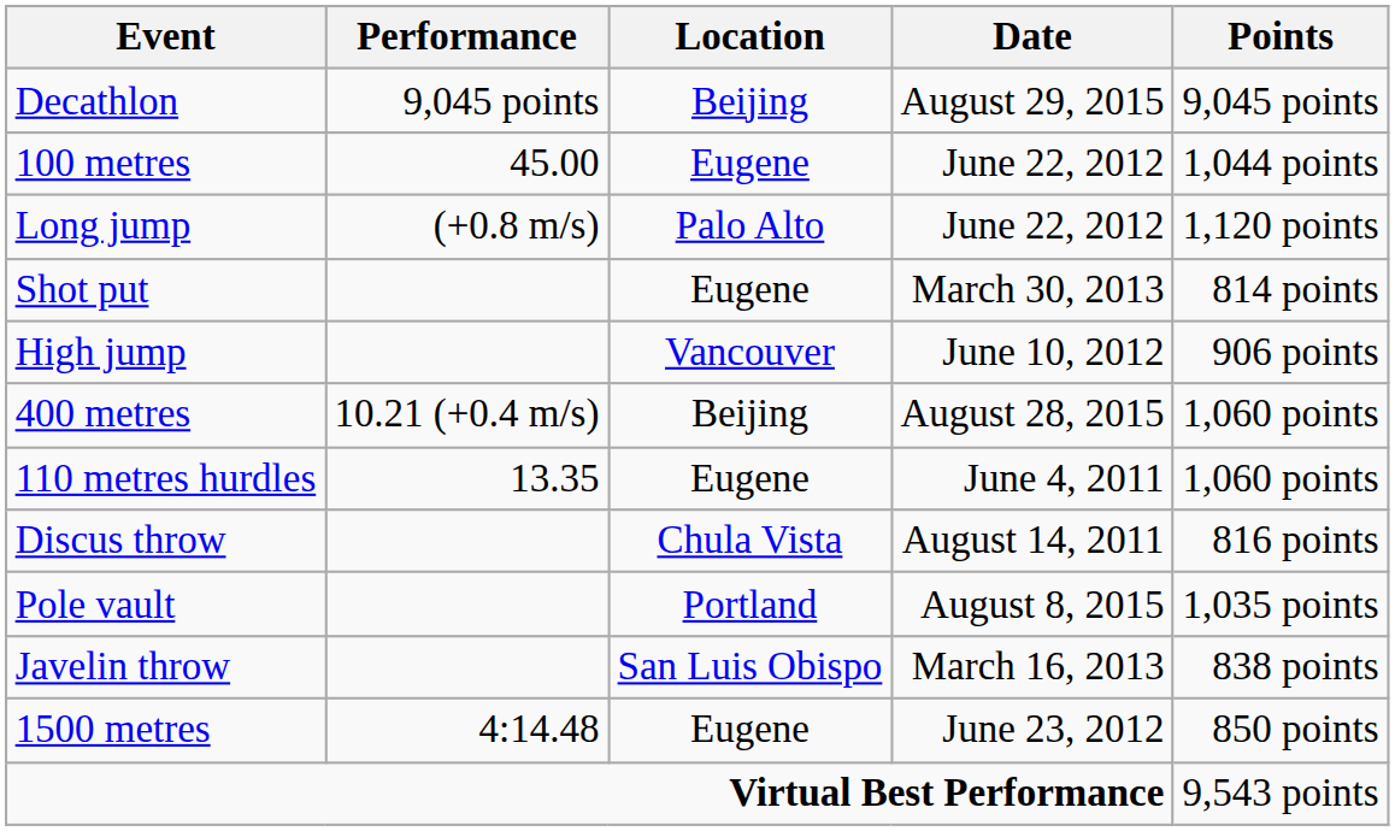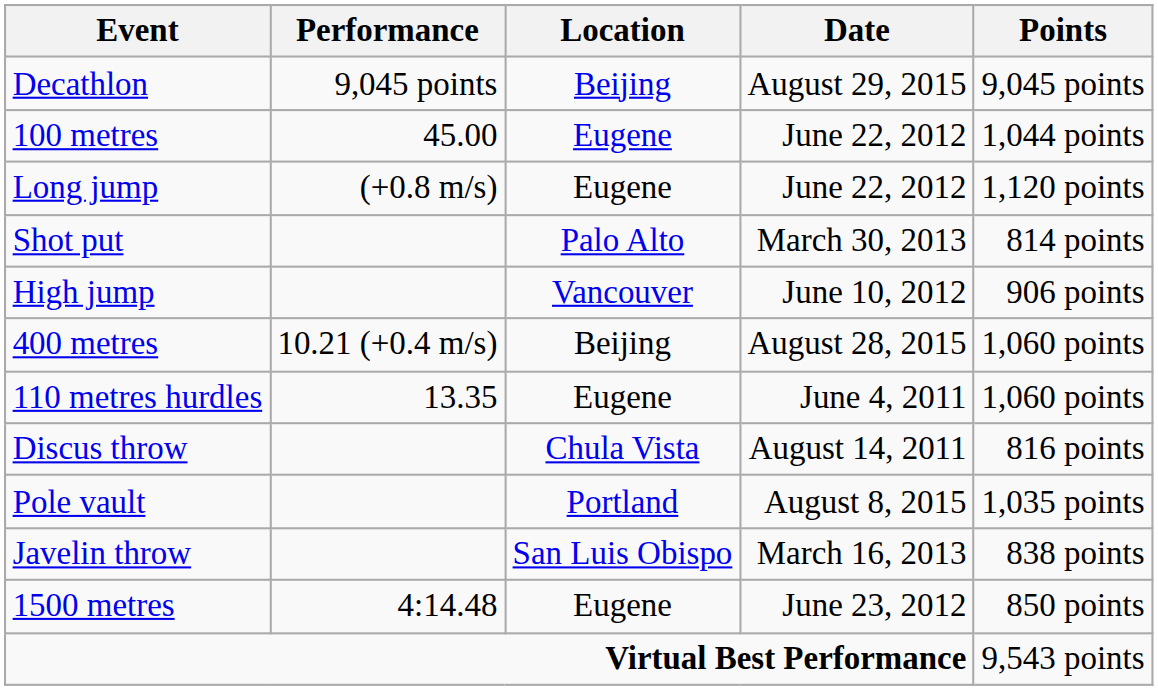Long jump | Location: Palo Alto -> Eugene
Shot put | Location: Eugene -> Palo Alto
